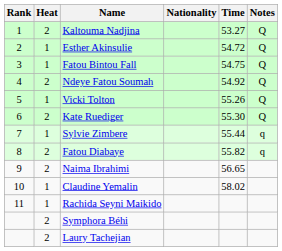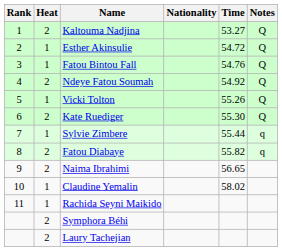Fatou Bintou Fall | Time: 54.75 -> 54.76
